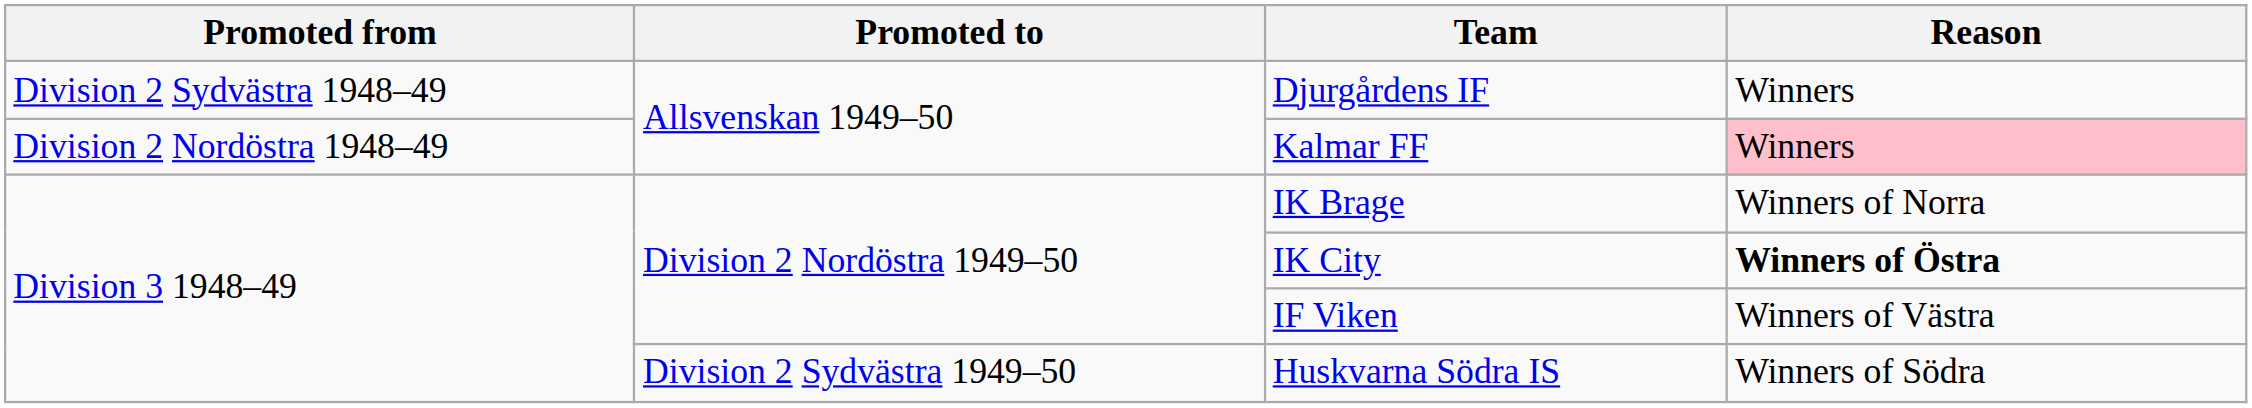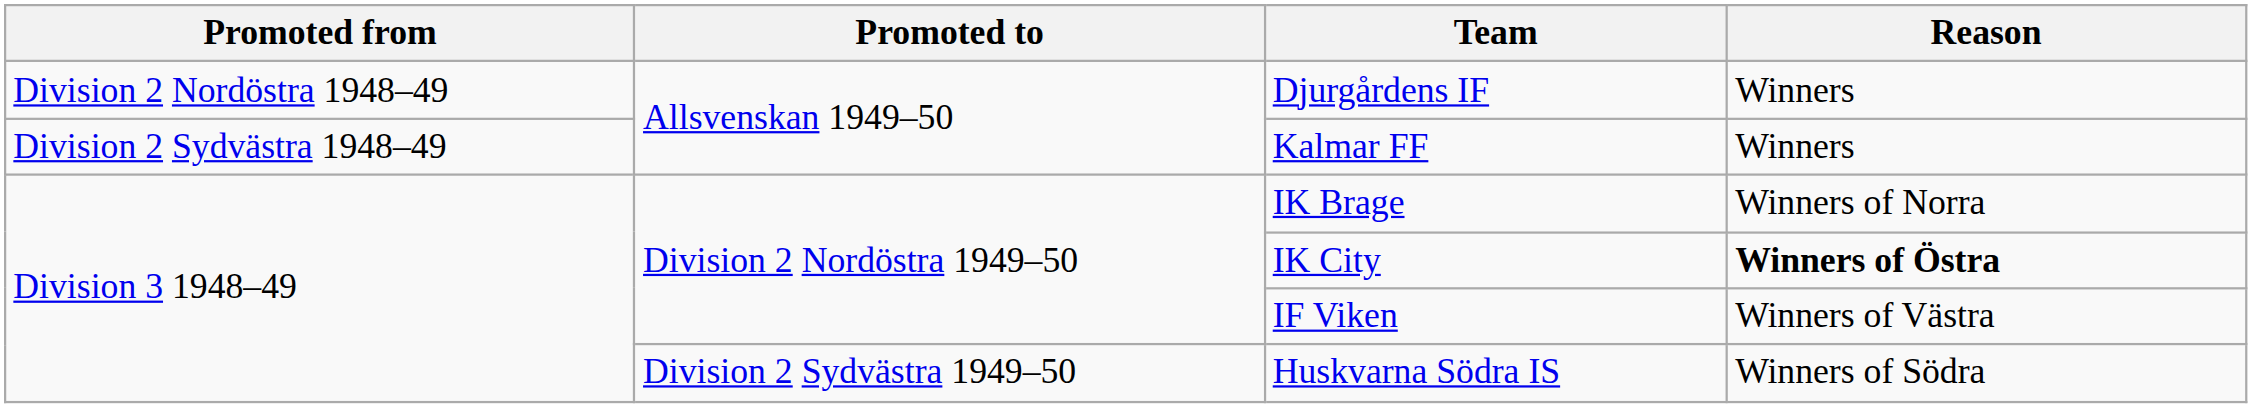Djurgårdens IF | Promoted from: Division 2 Sydvästra 1948–49 -> Division 2 Nordöstra 1948–49
Kalmar FF | Promoted from: Division 2 Nordöstra 1948–49 -> Division 2 Sydvästra 1948–49
Kalmar FF | Reason: pink background -> no background
